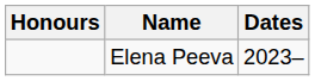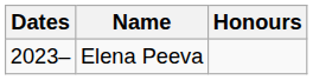columns swapped: Dates <-> Honours
